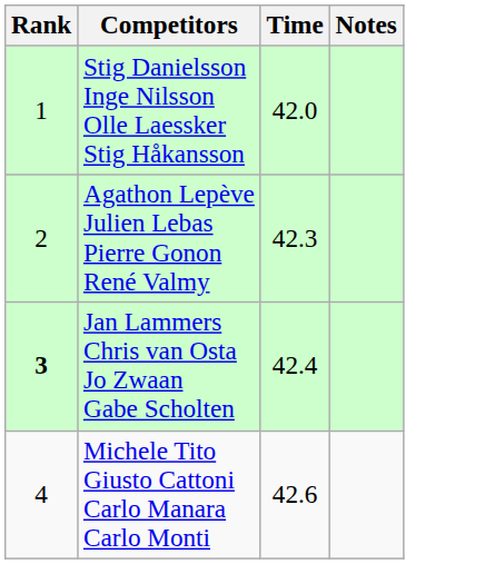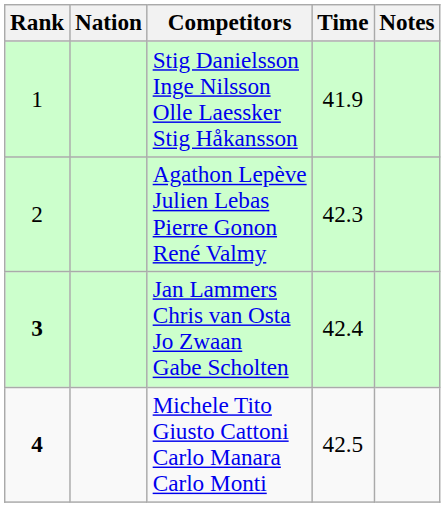+ column: Nation
Stig Danielsson Inge Nilsson Olle Laessker Stig Håkansson | Time: 42.0 -> 41.9
Michele Tito Giusto Cattoni Carlo Manara Carlo Monti | Rank: normal -> bold
Michele Tito Giusto Cattoni Carlo Manara Carlo Monti | Time: 42.6 -> 42.5
